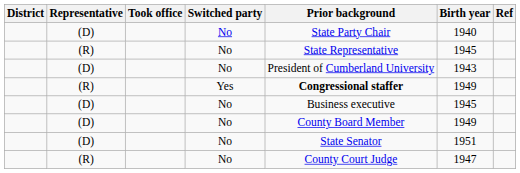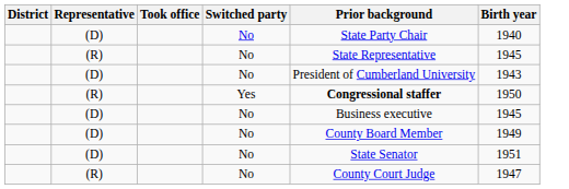- column: Ref
(R) / Yes | Birth year: 1949 -> 1950
